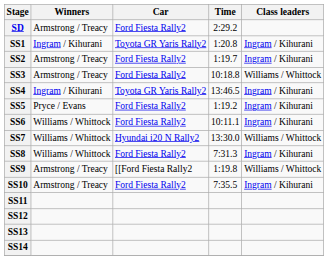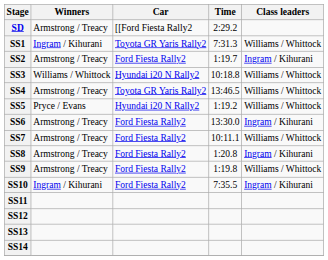SD | Car: Ford Fiesta Rally2 -> [[Ford Fiesta Rally2
SS1 | Time: 1:20.8 -> 7:31.3
SS1 | Class leaders: Ingram / Kihurani -> Williams / Whittock
SS3 | Winners: Armstrong / Treacy -> Williams / Whittock
SS3 | Car: Ford Fiesta Rally2 -> Hyundai i20 N Rally2
SS4 | Winners: Ingram / Kihurani -> Armstrong / Treacy
SS4 | Class leaders: Ingram / Kihurani -> Williams / Whittock
SS5 | Car: Ford Fiesta Rally2 -> Hyundai i20 N Rally2
SS5 | Class leaders: Ingram / Kihurani -> Williams / Whittock
SS6 | Winners: Williams / Whittock -> Armstrong / Treacy
SS6 | Time: 10:11.1 -> 13:30.0
SS7 | Winners: Williams / Whittock -> Armstrong / Treacy
SS7 | Car: Hyundai i20 N Rally2 -> Ford Fiesta Rally2
SS7 | Time: 13:30.0 -> 10:11.1
SS8 | Winners: Williams / Whittock -> Armstrong / Treacy
SS8 | Time: 7:31.3 -> 1:20.8
SS9 | Car: [[Ford Fiesta Rally2 -> Ford Fiesta Rally2
SS10 | Winners: Armstrong / Treacy -> Ingram / Kihurani
